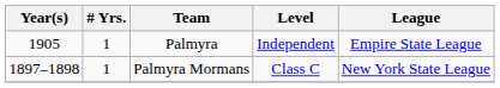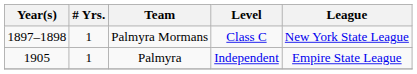rows swapped: Palmyra Mormans <-> Palmyra
